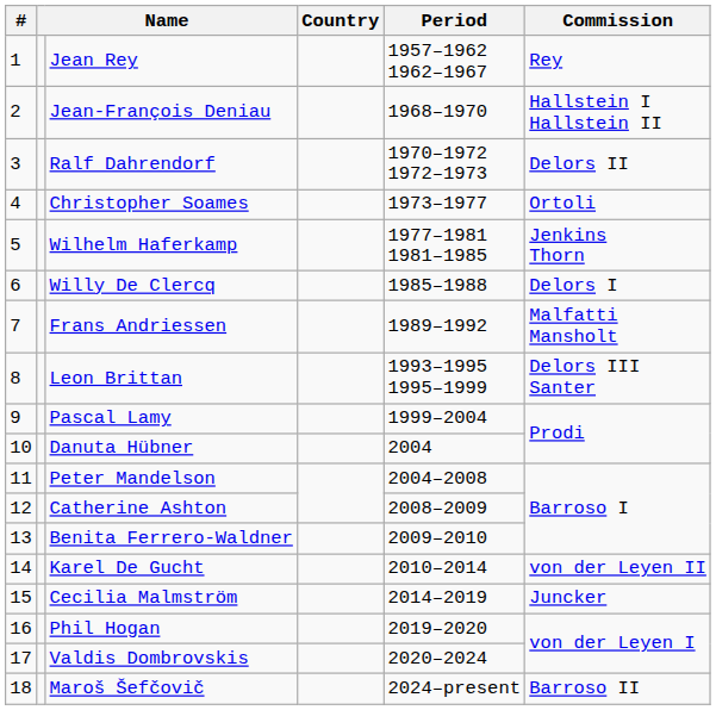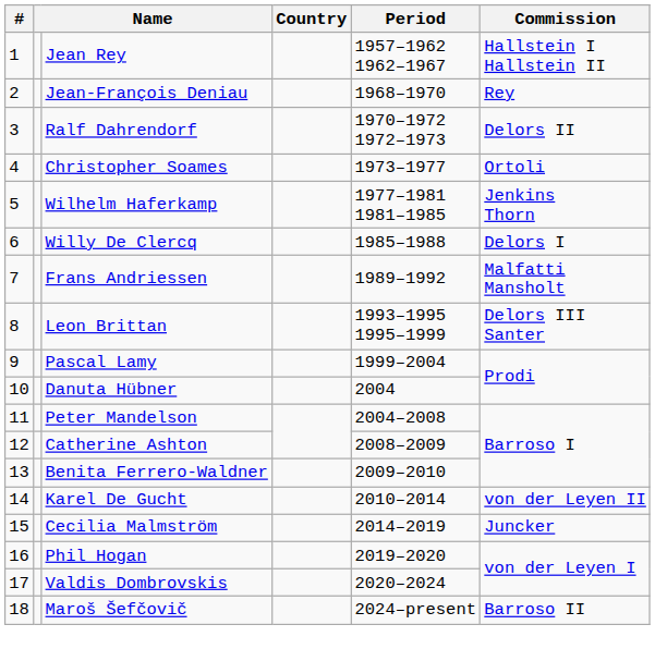Jean Rey | Commission: Rey -> Hallstein I Hallstein II
Jean-François Deniau | Commission: Hallstein I Hallstein II -> Rey
